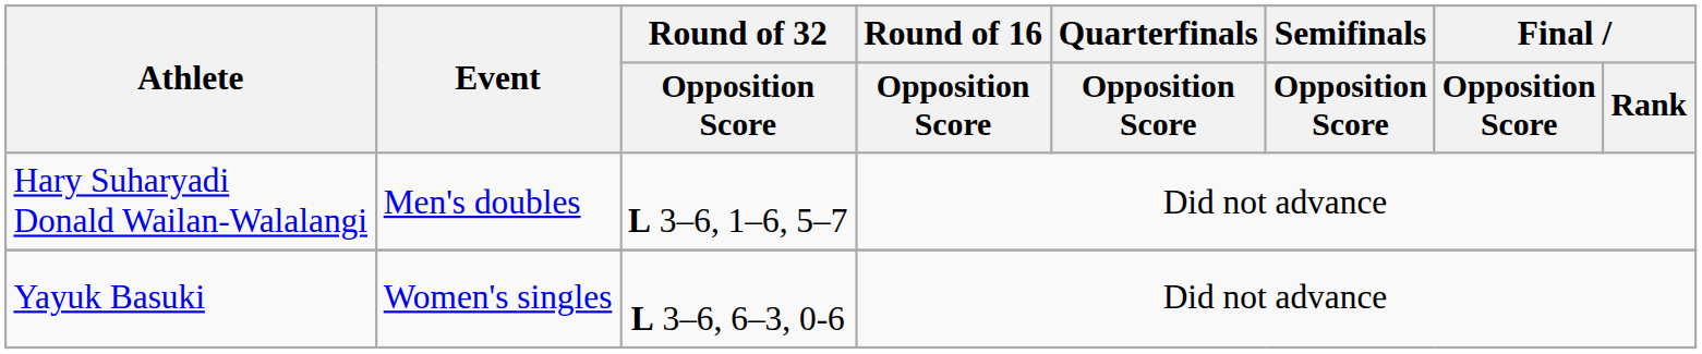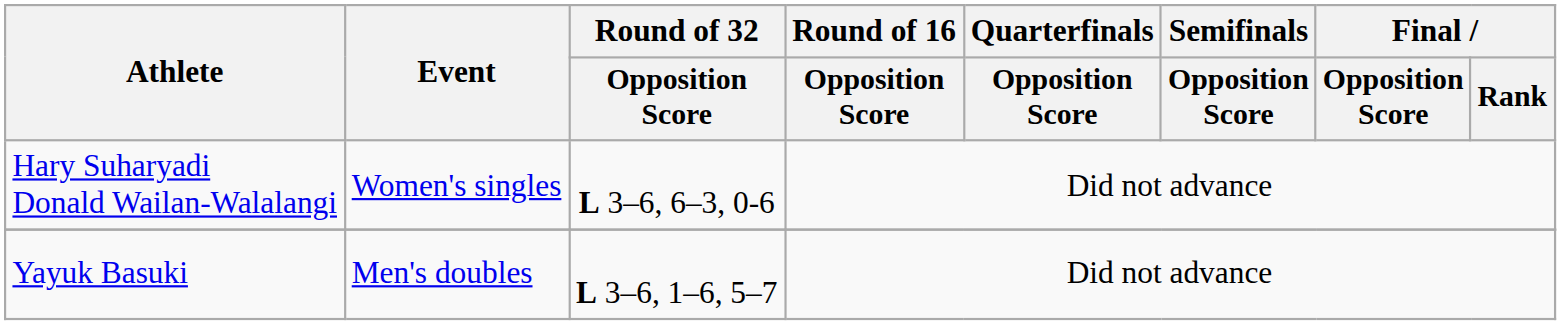Hary Suharyadi Donald Wailan-Walalangi | Event: Men's doubles -> Women's singles
Hary Suharyadi Donald Wailan-Walalangi | Round of 32 / Opposition Score: L 3–6, 1–6, 5–7 -> L 3–6, 6–3, 0-6
Yayuk Basuki | Event: Women's singles -> Men's doubles
Yayuk Basuki | Round of 32 / Opposition Score: L 3–6, 6–3, 0-6 -> L 3–6, 1–6, 5–7
